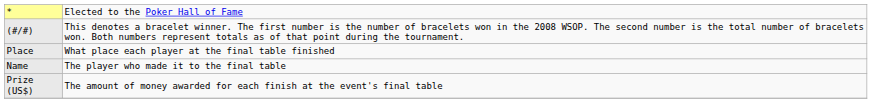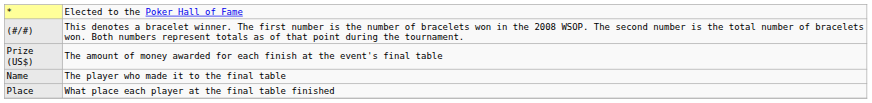rows swapped: Place <-> Prize (US$)
